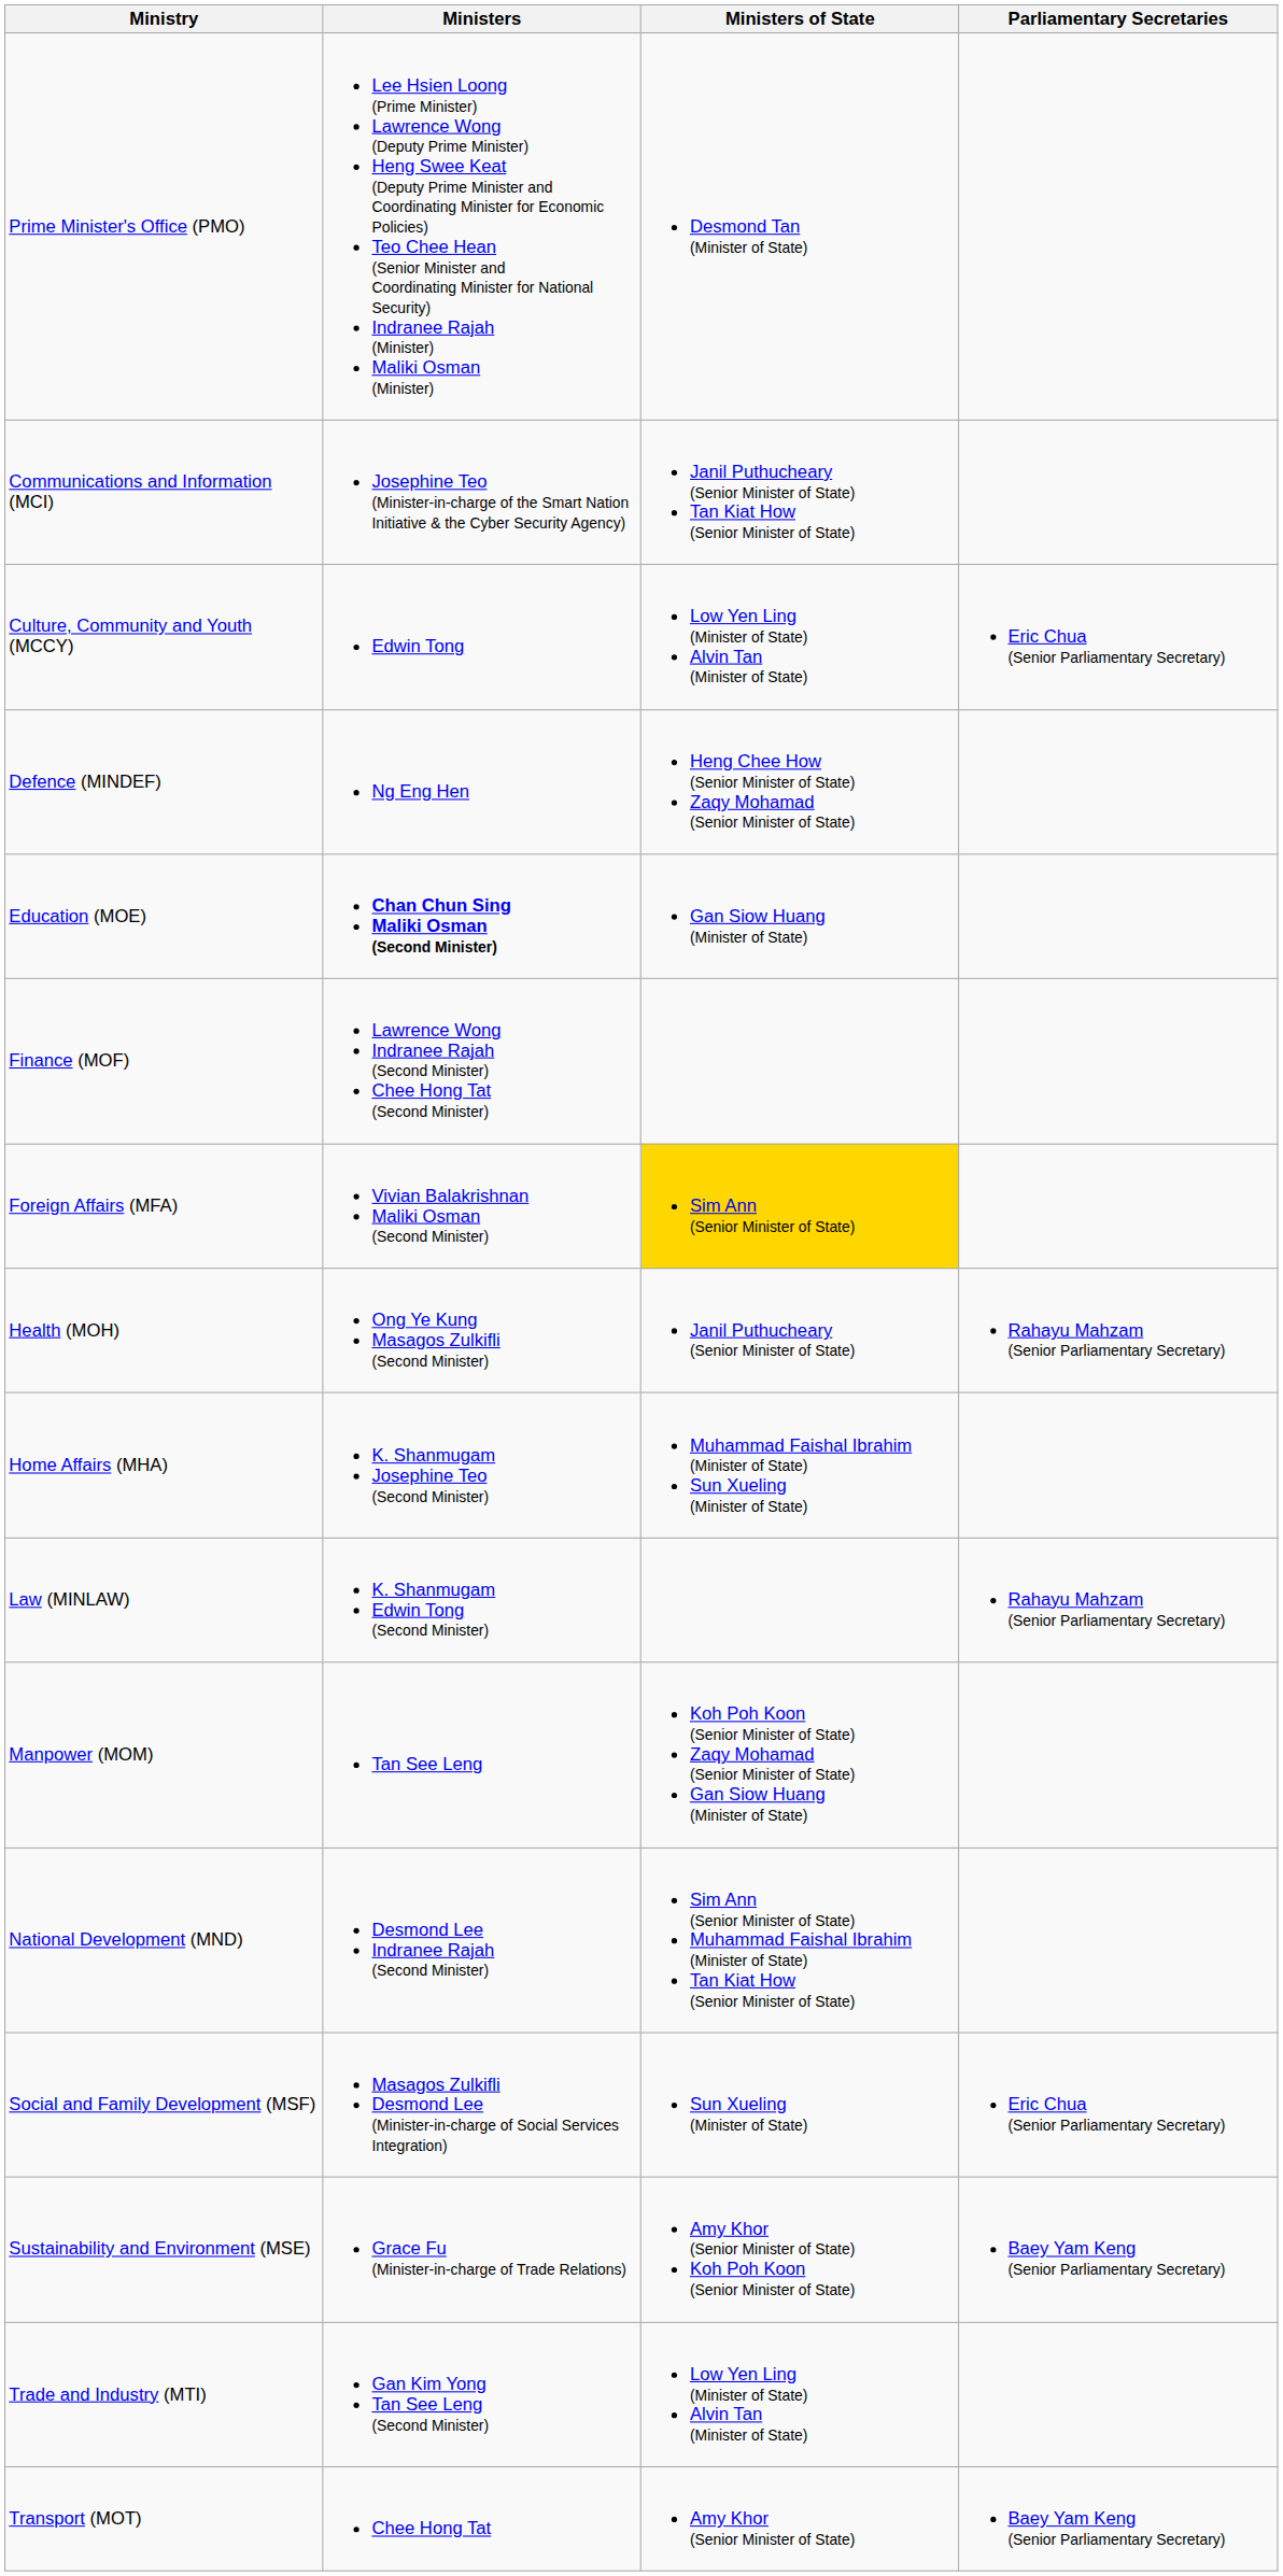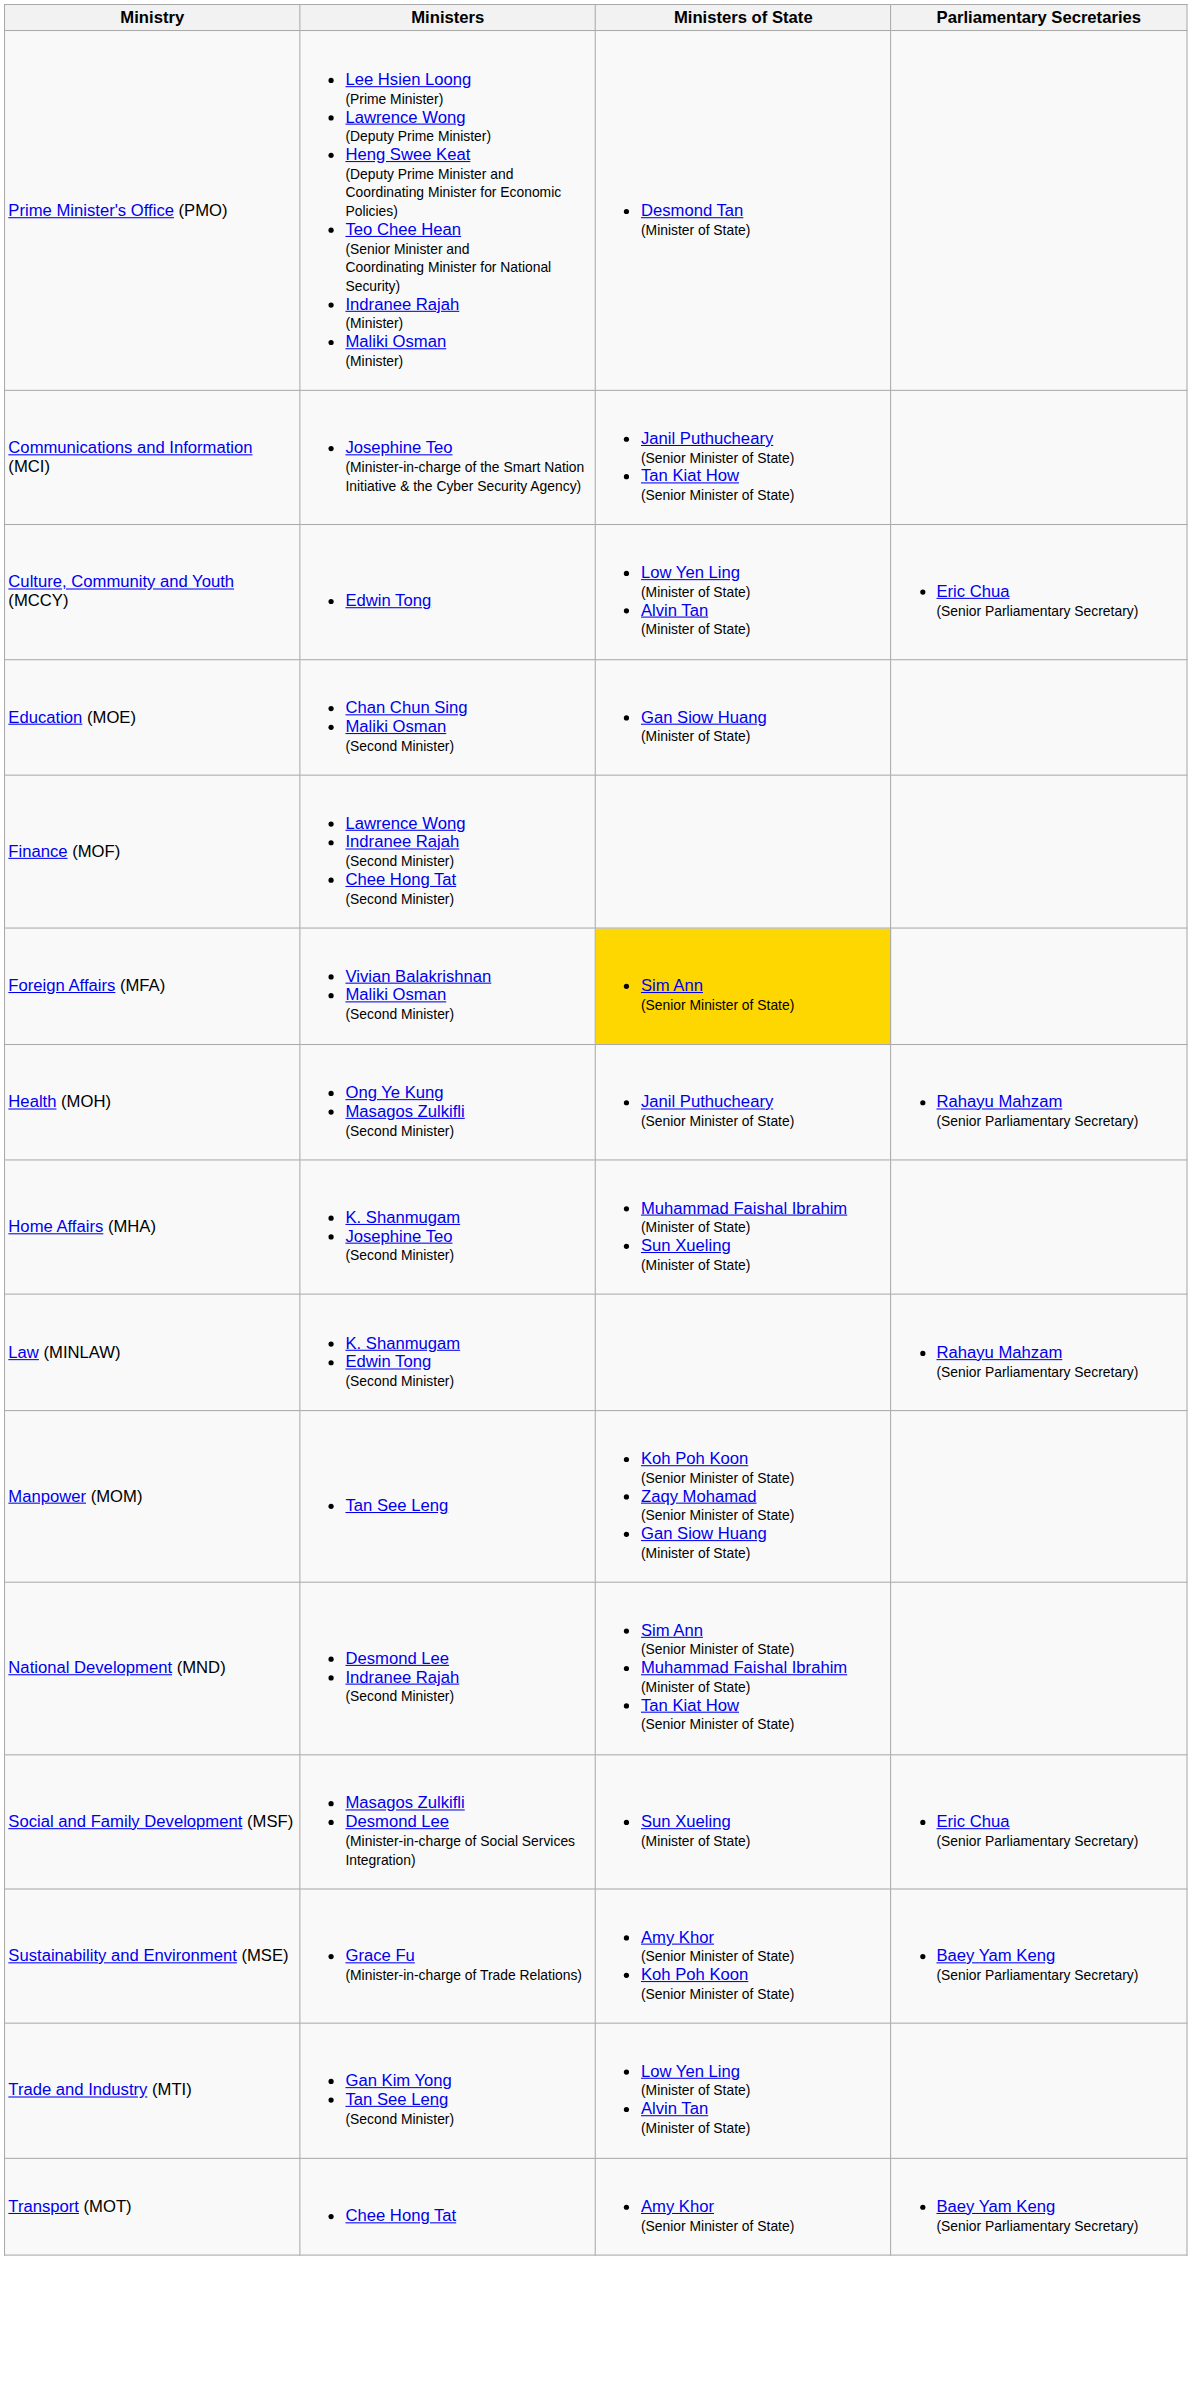- row: Defence (MINDEF) | Ng Eng Hen | Heng Chee How (Senior Minister of State) Zaqy Mohamad (Senior Minister of State)
Education (MOE) | Ministers: bold -> normal
